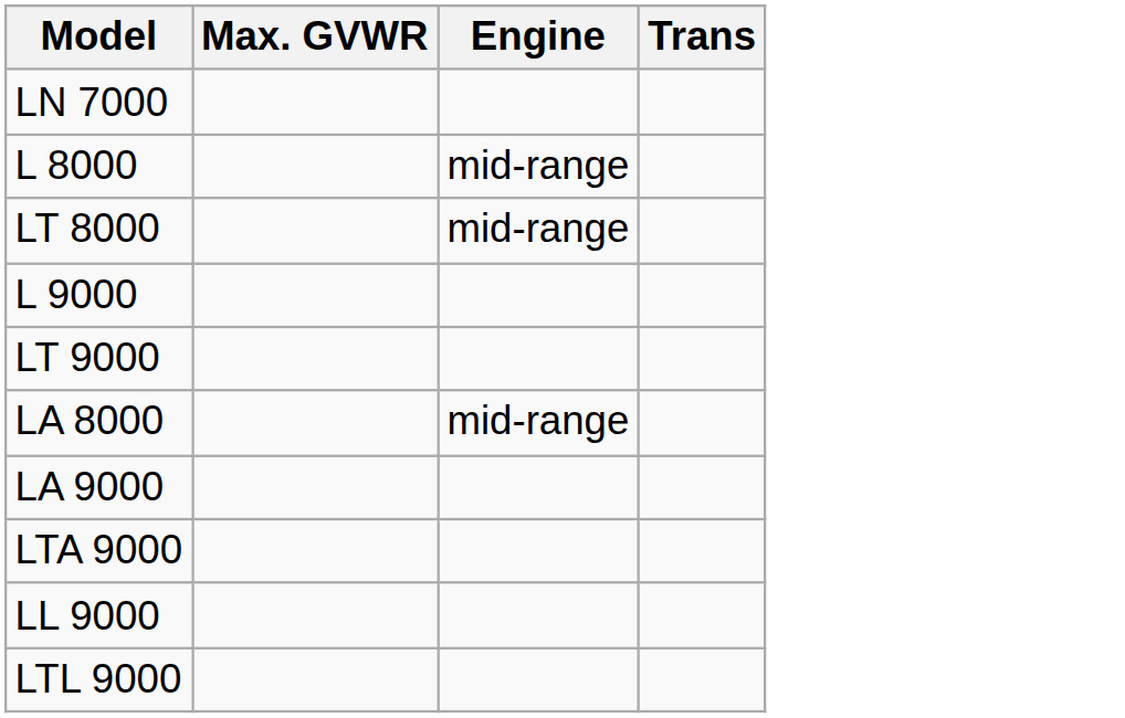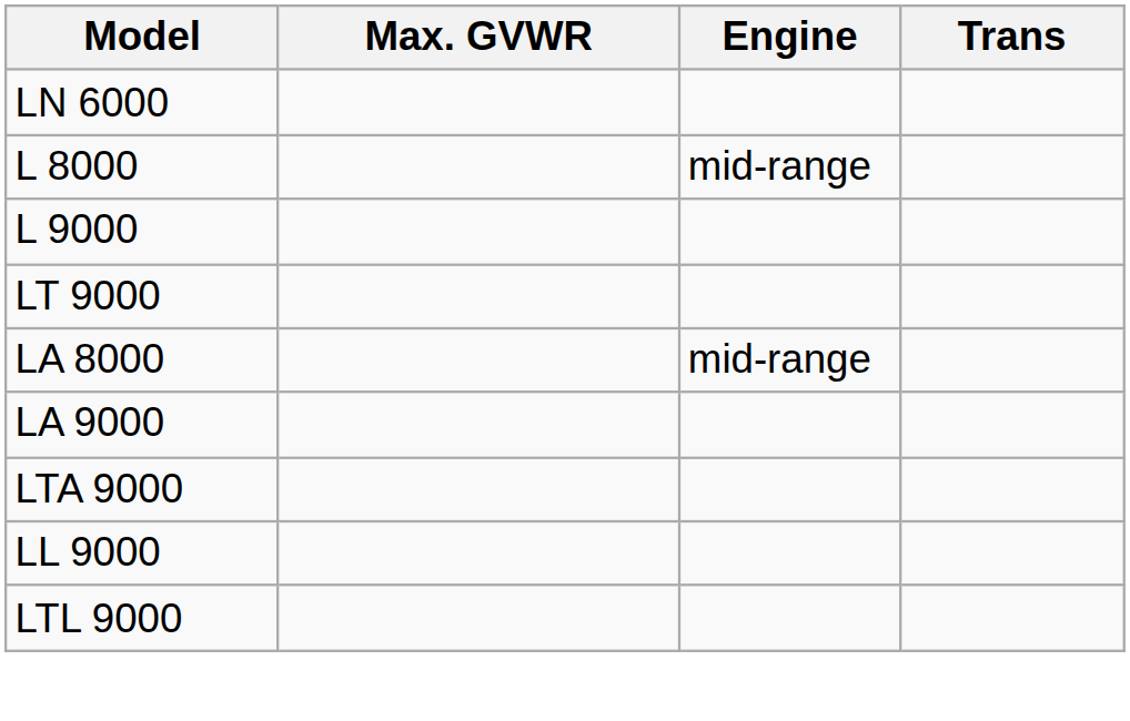+ row: LN 6000
- row: LN 7000
- row: LT 8000 | mid-range
